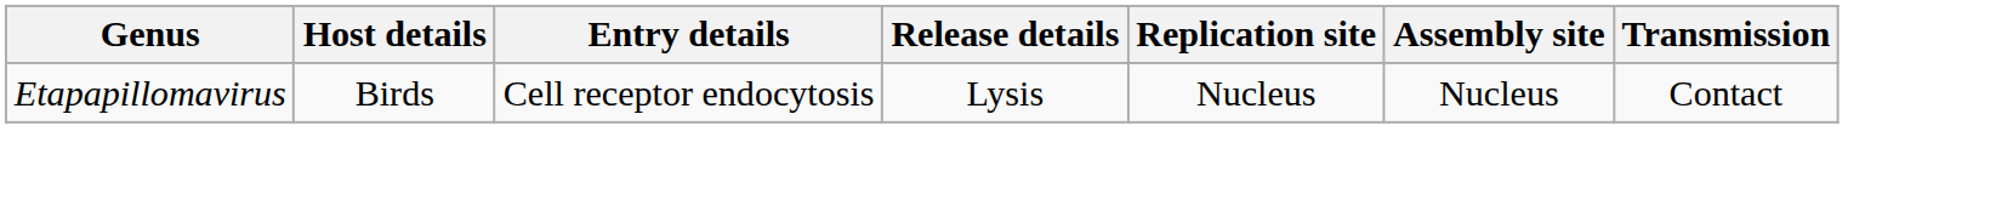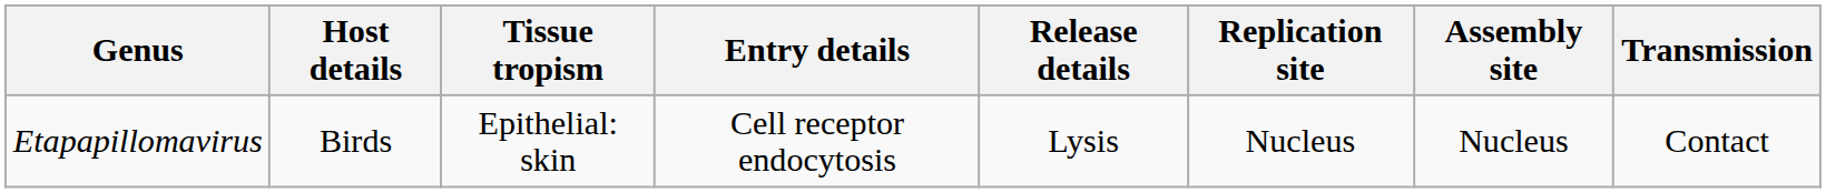+ column: Tissue tropism | Epithelial: skin
